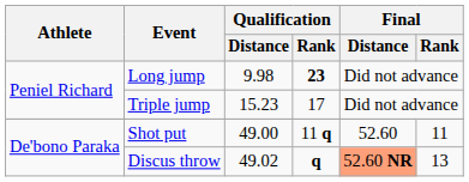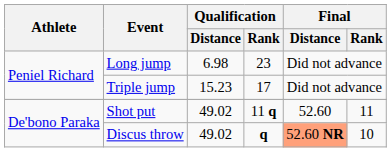Long jump | Qualification / Distance: 9.98 -> 6.98
Long jump | Qualification / Rank: bold -> normal
Shot put | Qualification / Distance: 49.00 -> 49.02
Discus throw | Final / Rank: 13 -> 10
